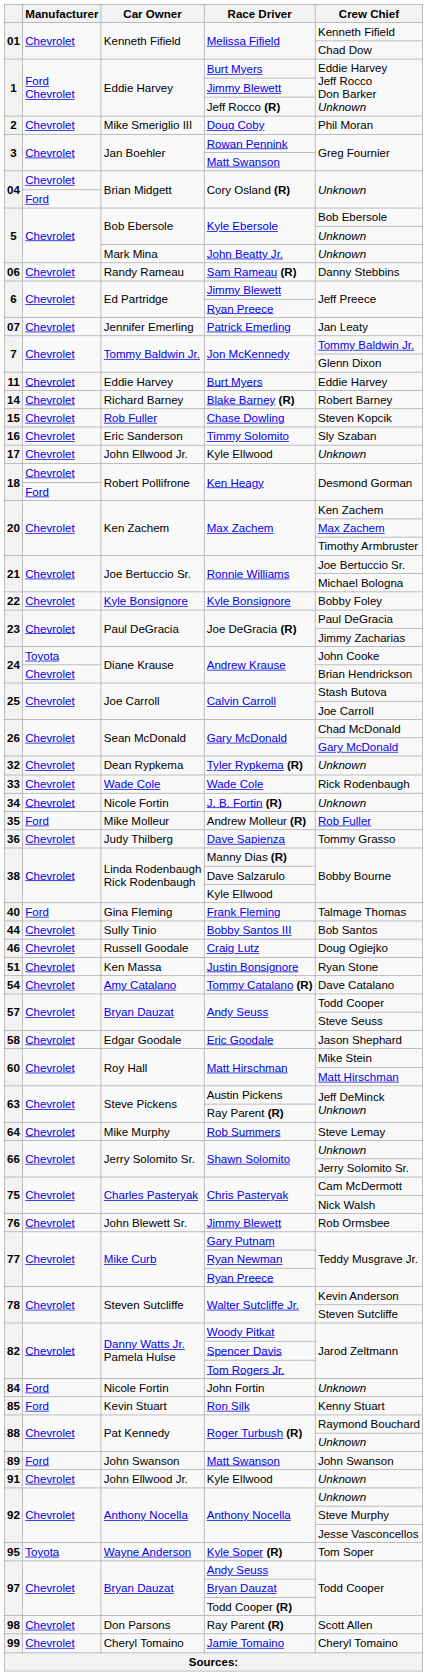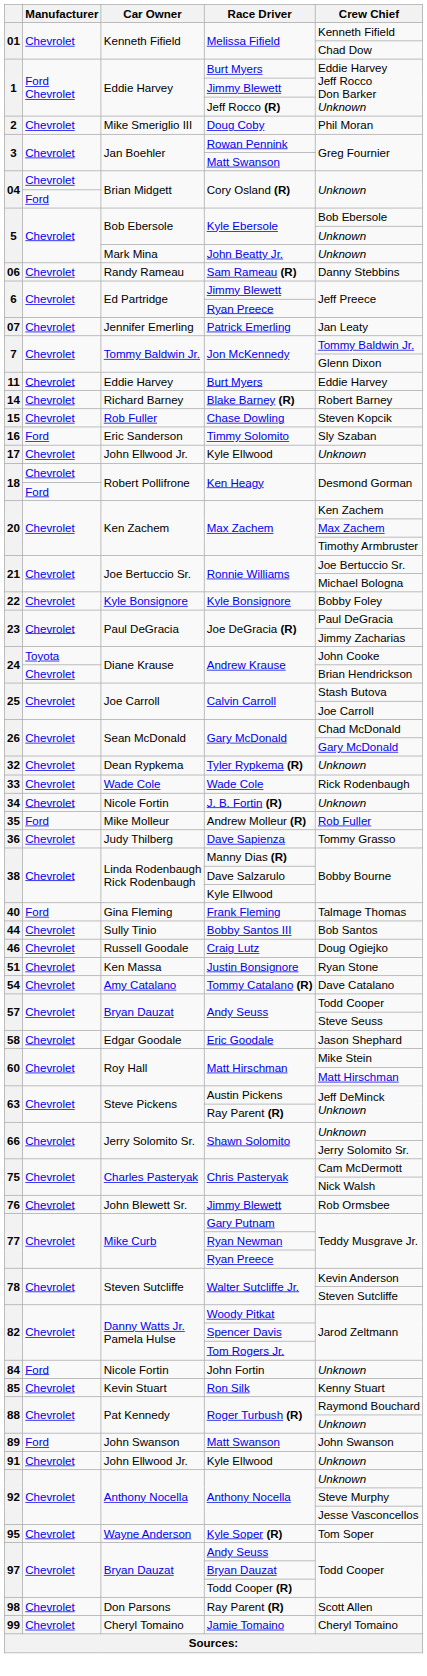Timmy Solomito | Manufacturer: Chevrolet -> Ford
- row: 64 | Chevrolet | Mike Murphy | Rob Summers | Steve Lemay
Ron Silk | Manufacturer: Ford -> Chevrolet
Kyle Soper (R) | Manufacturer: Toyota -> Chevrolet
